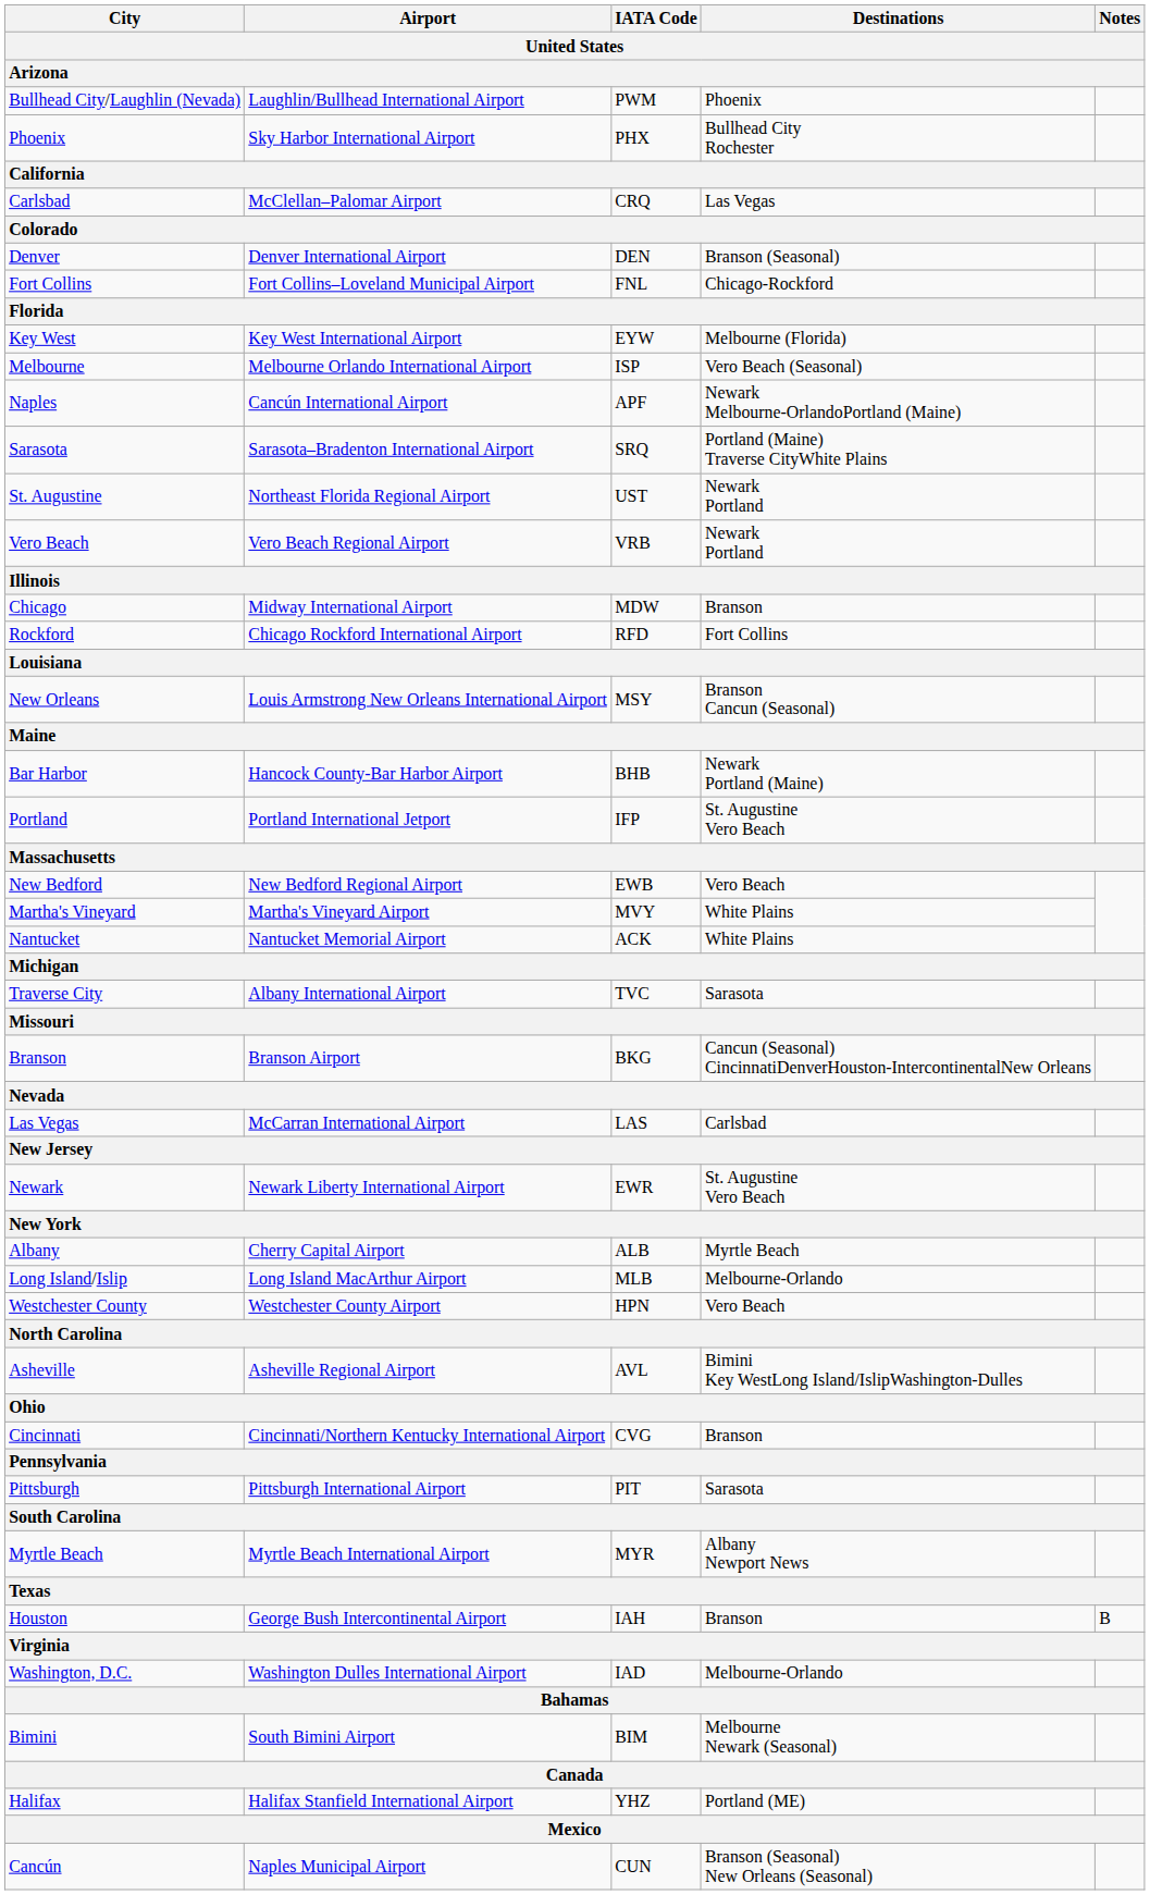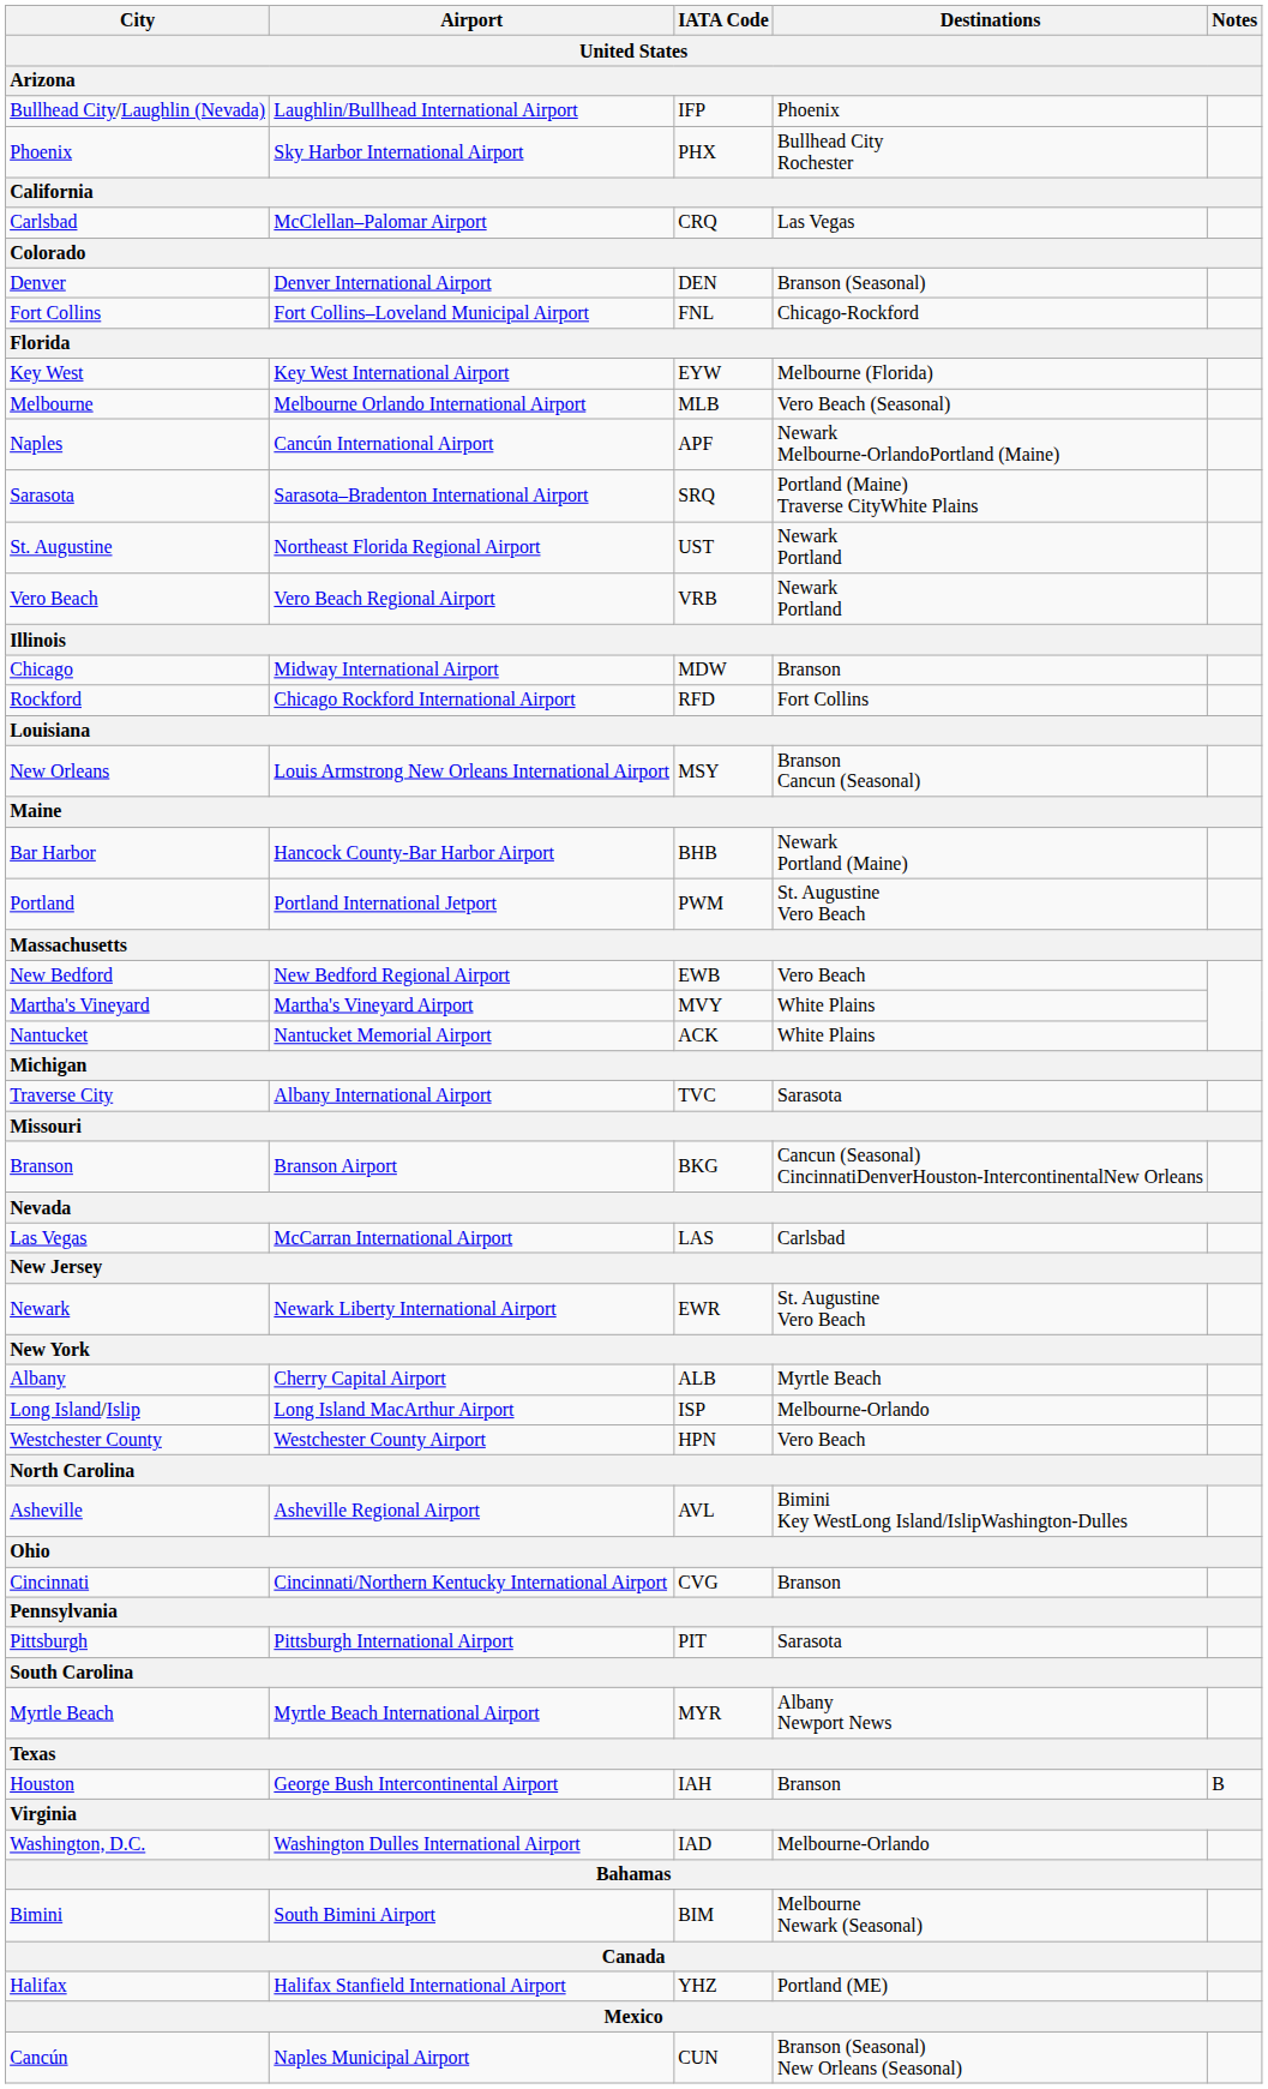Bullhead City/Laughlin (Nevada) | IATA Code / United States / Arizona: PWM -> IFP
Melbourne | IATA Code / United States / Arizona: ISP -> MLB
Portland | IATA Code / United States / Arizona: IFP -> PWM
Long Island/Islip | IATA Code / United States / Arizona: MLB -> ISP
